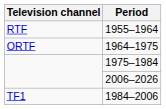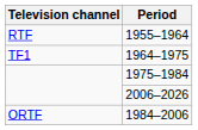1964–1975 | Television channel: ORTF -> TF1
1984–2006 | Television channel: TF1 -> ORTF
